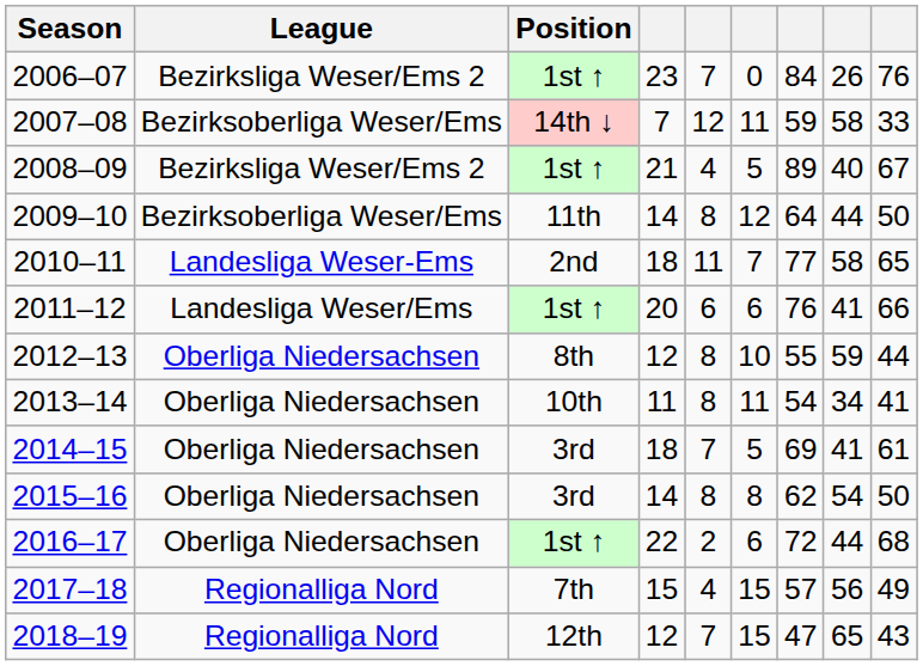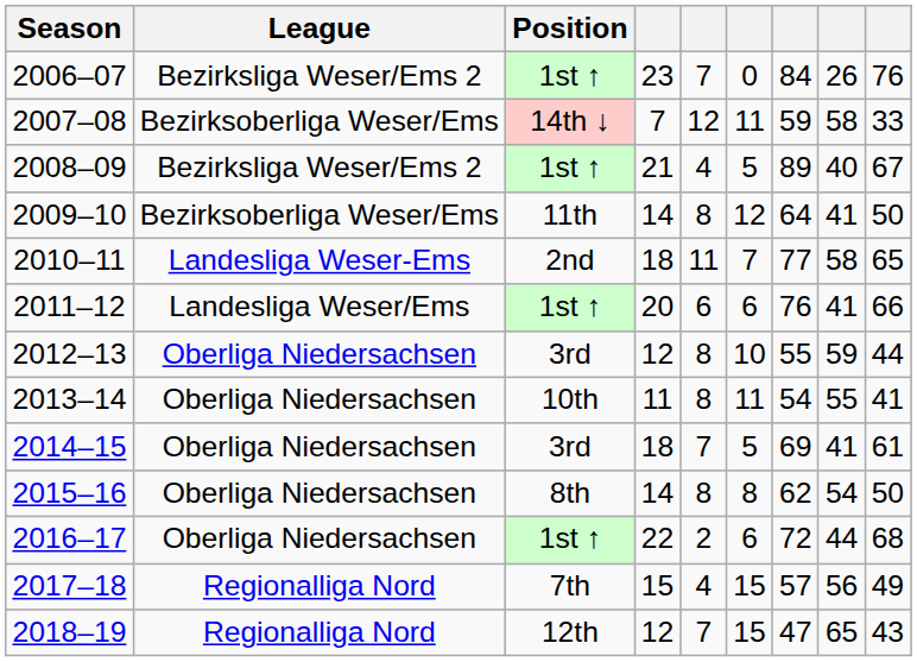2009–10 | column 8: 44 -> 41
2012–13 | Position: 8th -> 3rd
2013–14 | column 8: 34 -> 55
2015–16 | Position: 3rd -> 8th
